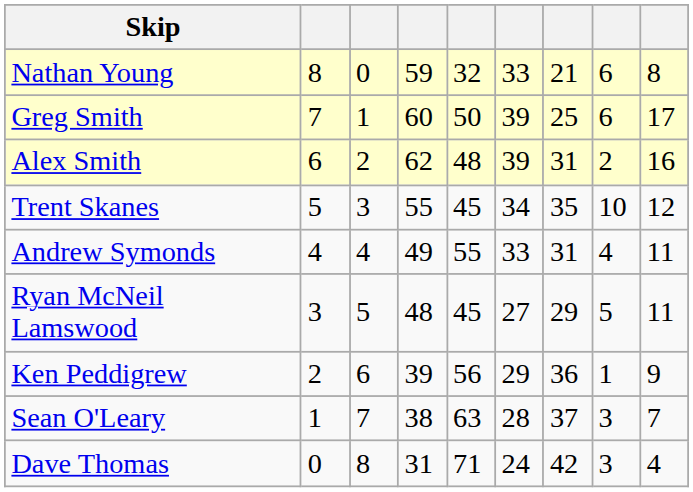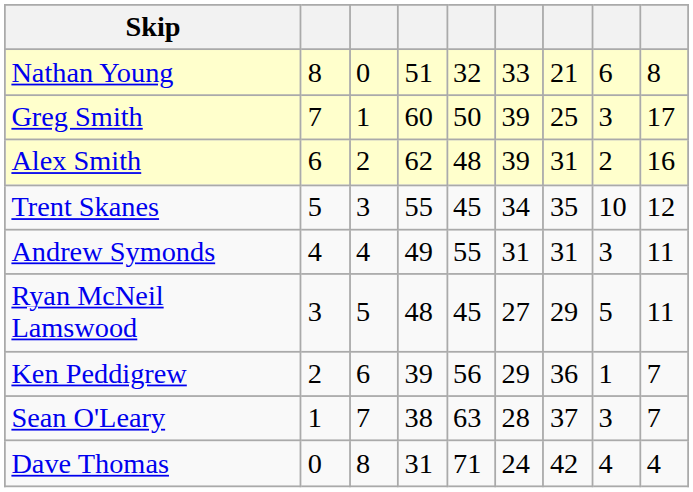Nathan Young | column 4: 59 -> 51
Greg Smith | column 8: 6 -> 3
Andrew Symonds | column 6: 33 -> 31
Andrew Symonds | column 8: 4 -> 3
Ken Peddigrew | column 9: 9 -> 7
Dave Thomas | column 8: 3 -> 4
